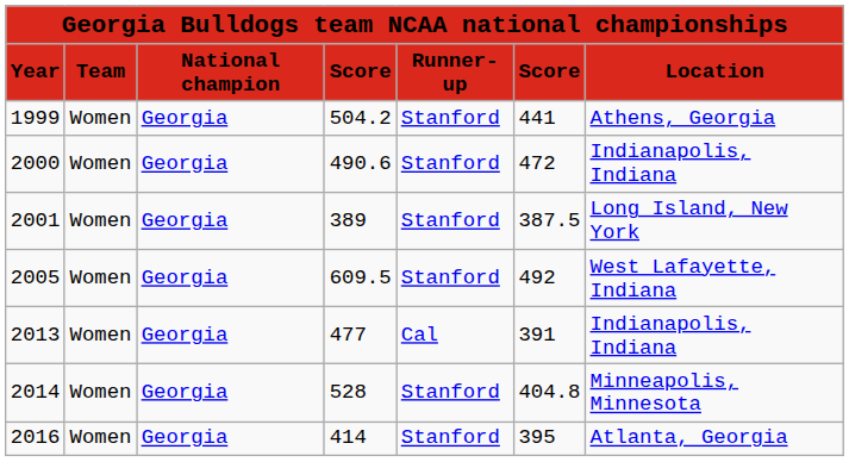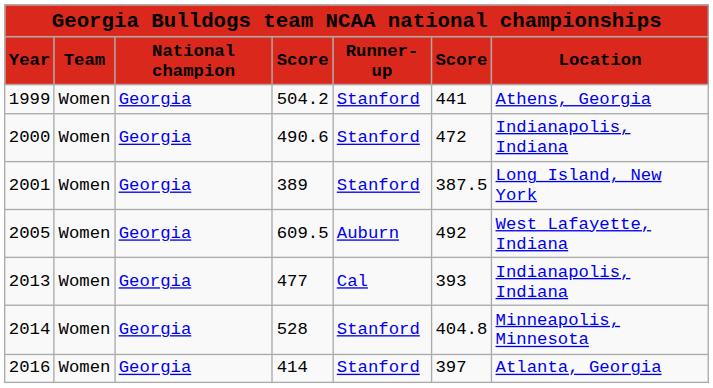2005 | column 5: Stanford -> Auburn
2013 | column 6: 391 -> 393
2016 | column 6: 395 -> 397
